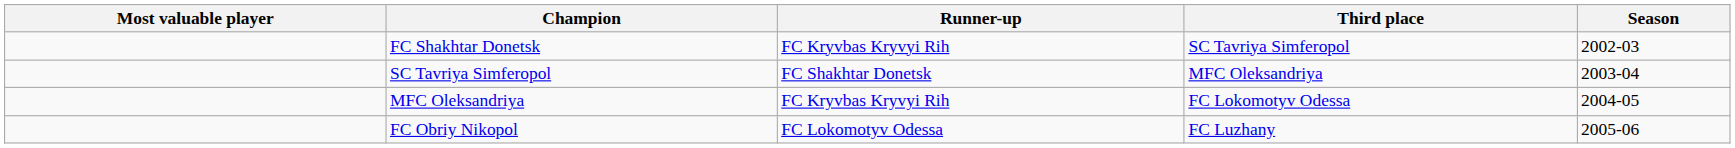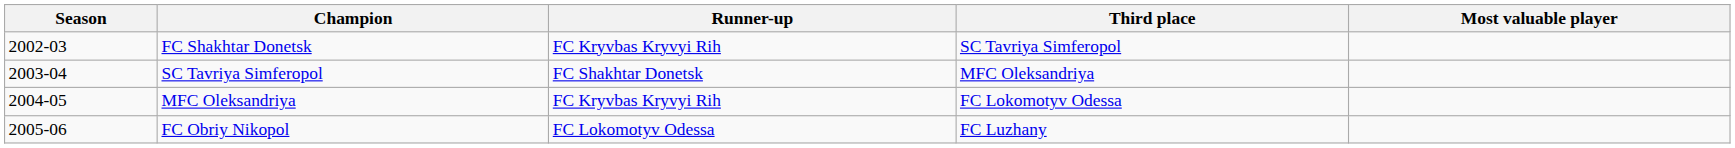columns swapped: Season <-> Most valuable player
